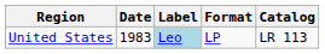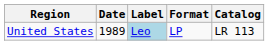United States | Date: 1983 -> 1989
